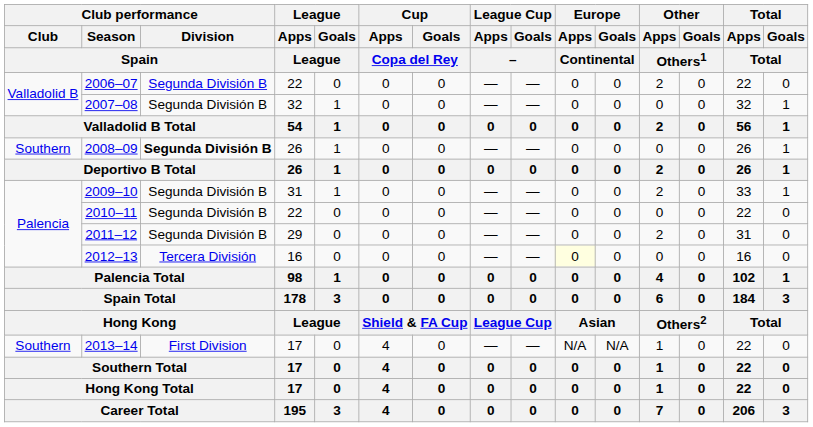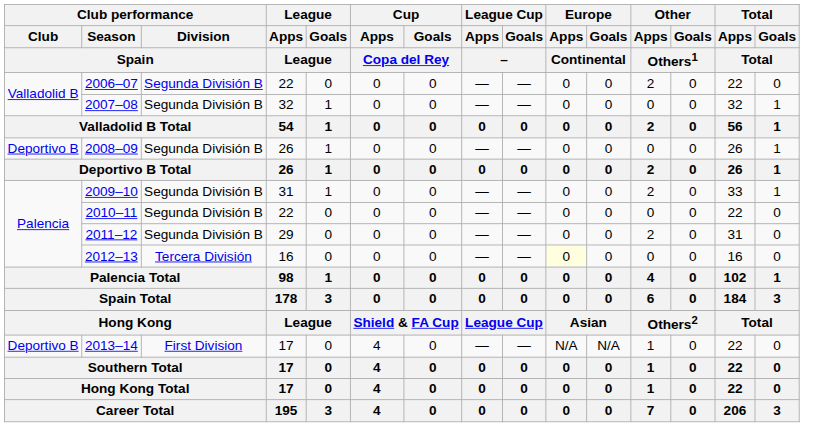2008–09 | Club performance / Club / Spain: Southern -> Deportivo B
2008–09 | Club performance / Division / Spain: bold -> normal
2013–14 | Club performance / Club / Spain: Southern -> Deportivo B
